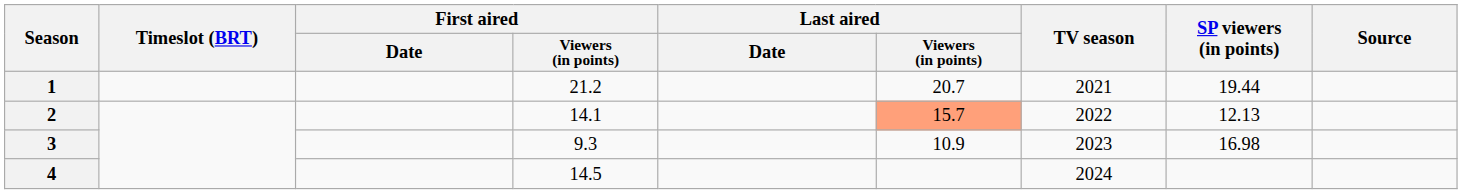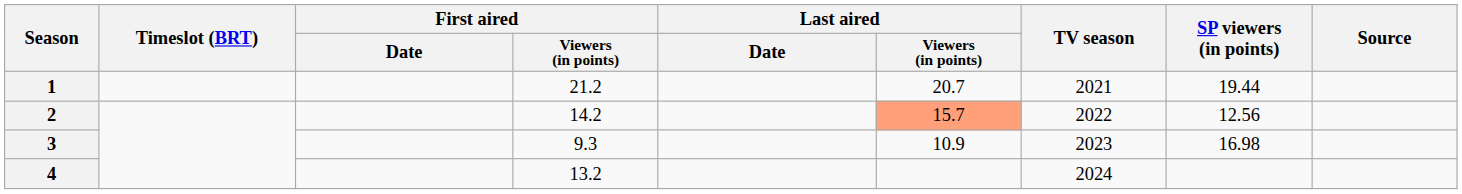2 | First aired / Viewers (in points): 14.1 -> 14.2
2 | SP viewers (in points): 12.13 -> 12.56
4 | First aired / Viewers (in points): 14.5 -> 13.2
